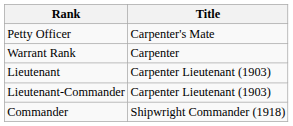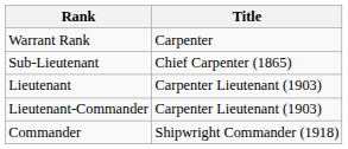- row: Petty Officer | Carpenter's Mate
+ row: Sub-Lieutenant | Chief Carpenter (1865)
